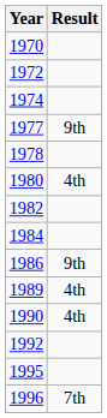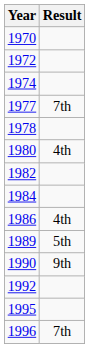1977 | Result: 9th -> 7th
1986 | Result: 9th -> 4th
1989 | Result: 4th -> 5th
1990 | Result: 4th -> 9th
